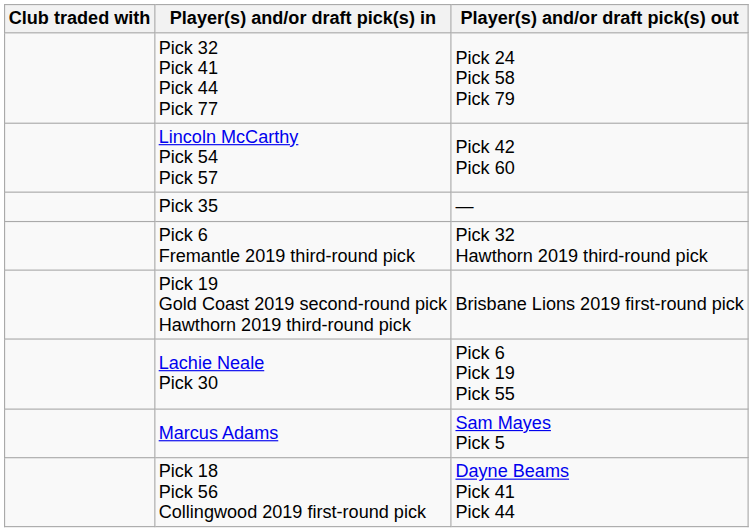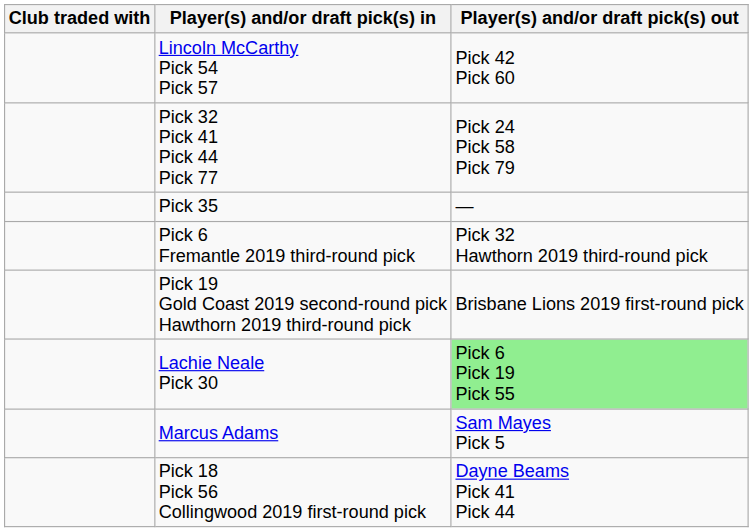rows swapped: Lincoln McCarthy Pick 54 Pick 57 <-> Pick 32 Pick 41 Pick 44 Pick 77
Lachie Neale Pick 30 | Player(s) and/or draft pick(s) out: no background -> lightgreen background
